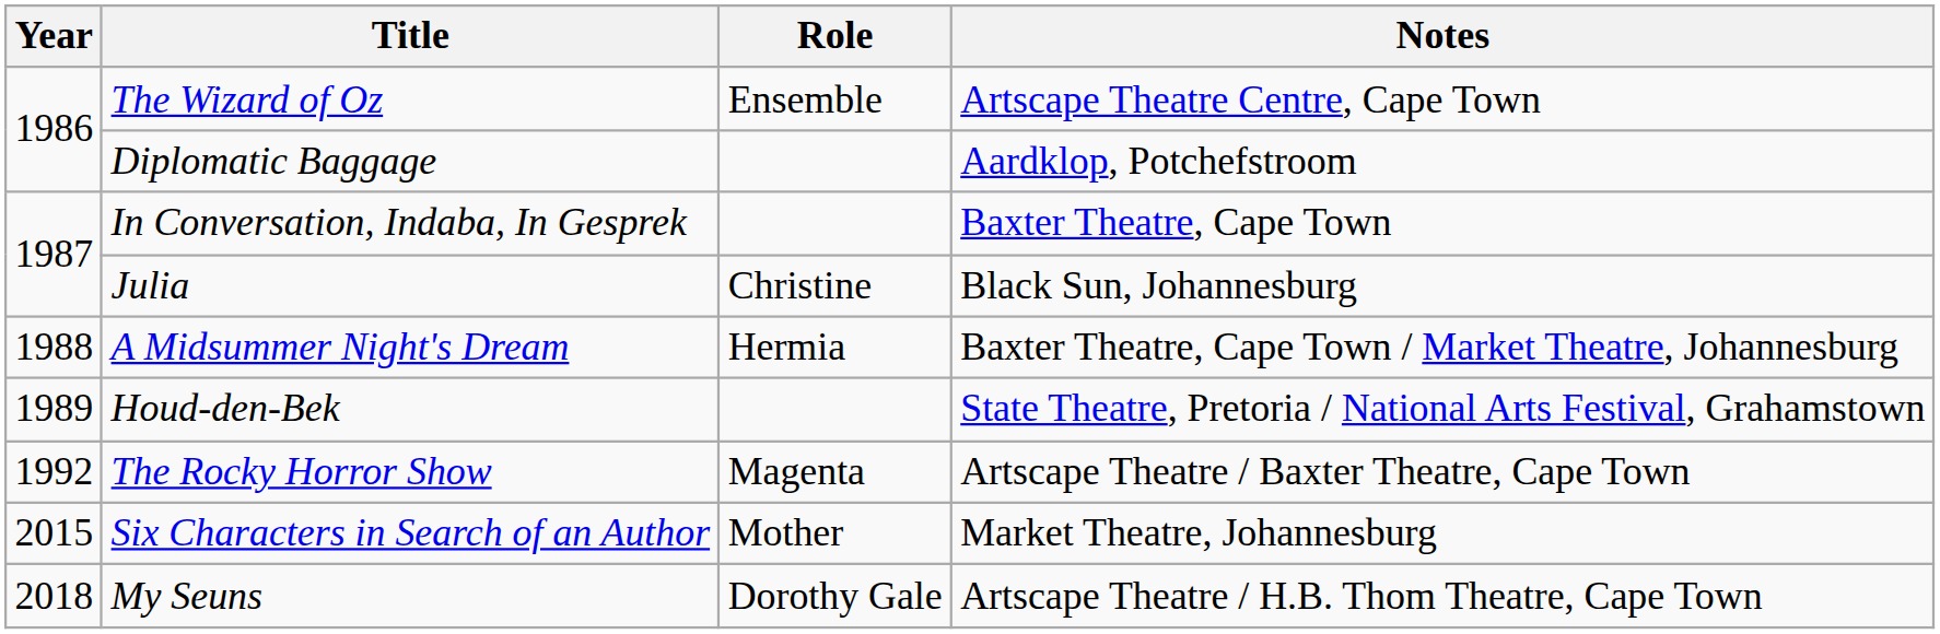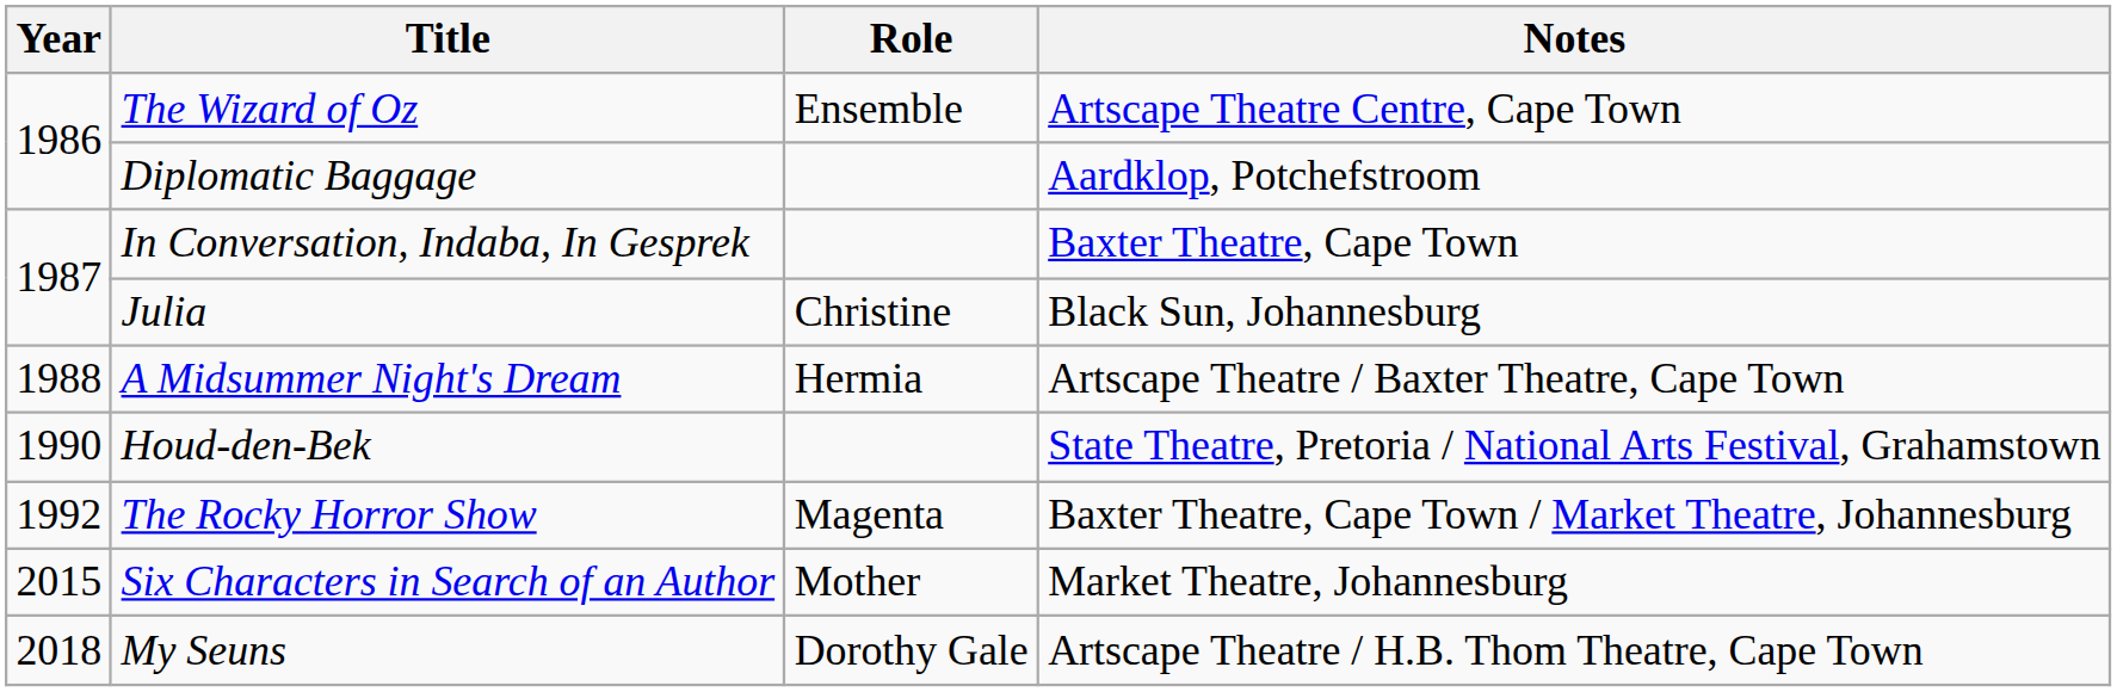A Midsummer Night's Dream | Notes: Baxter Theatre, Cape Town / Market Theatre, Johannesburg -> Artscape Theatre / Baxter Theatre, Cape Town
Houd-den-Bek | Year: 1989 -> 1990
The Rocky Horror Show | Notes: Artscape Theatre / Baxter Theatre, Cape Town -> Baxter Theatre, Cape Town / Market Theatre, Johannesburg
